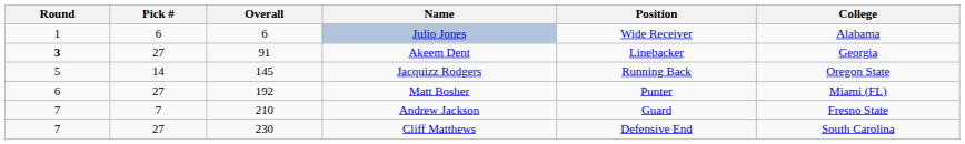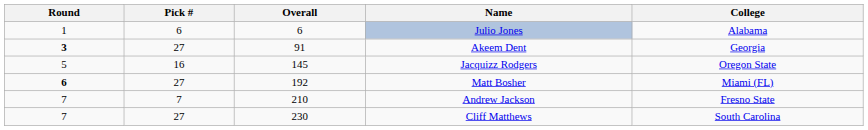- column: Position | Wide Receiver | Linebacker | Running Back | Punter | Guard | Defensive End
Jacquizz Rodgers | Pick #: 14 -> 16
Matt Bosher | Round: normal -> bold
